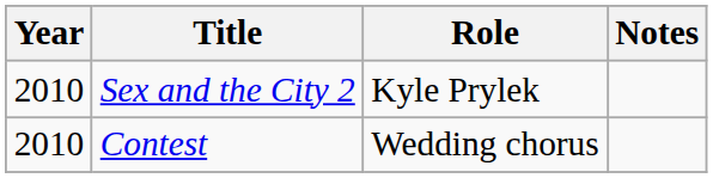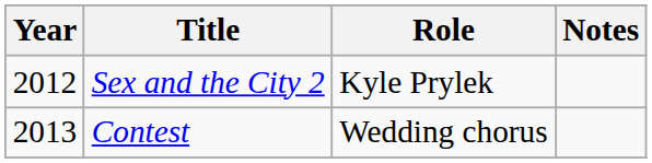Sex and the City 2 | Year: 2010 -> 2012
Contest | Year: 2010 -> 2013
